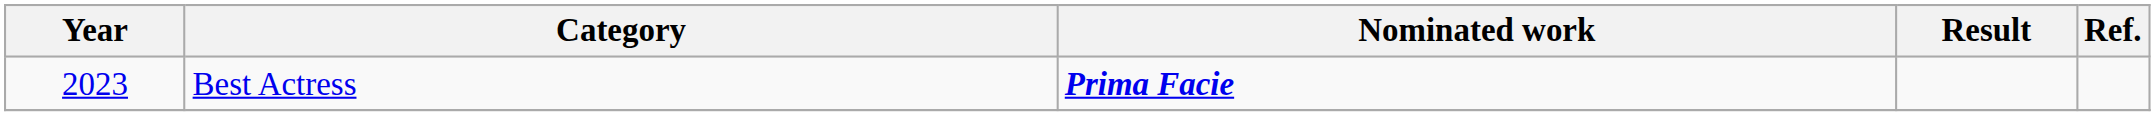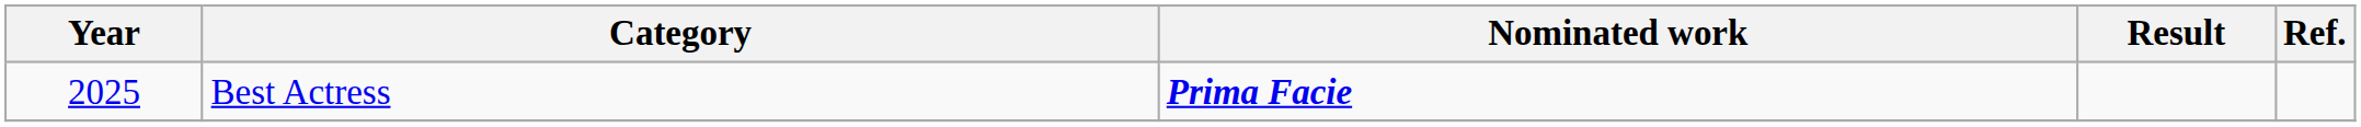Best Actress | Year: 2023 -> 2025
